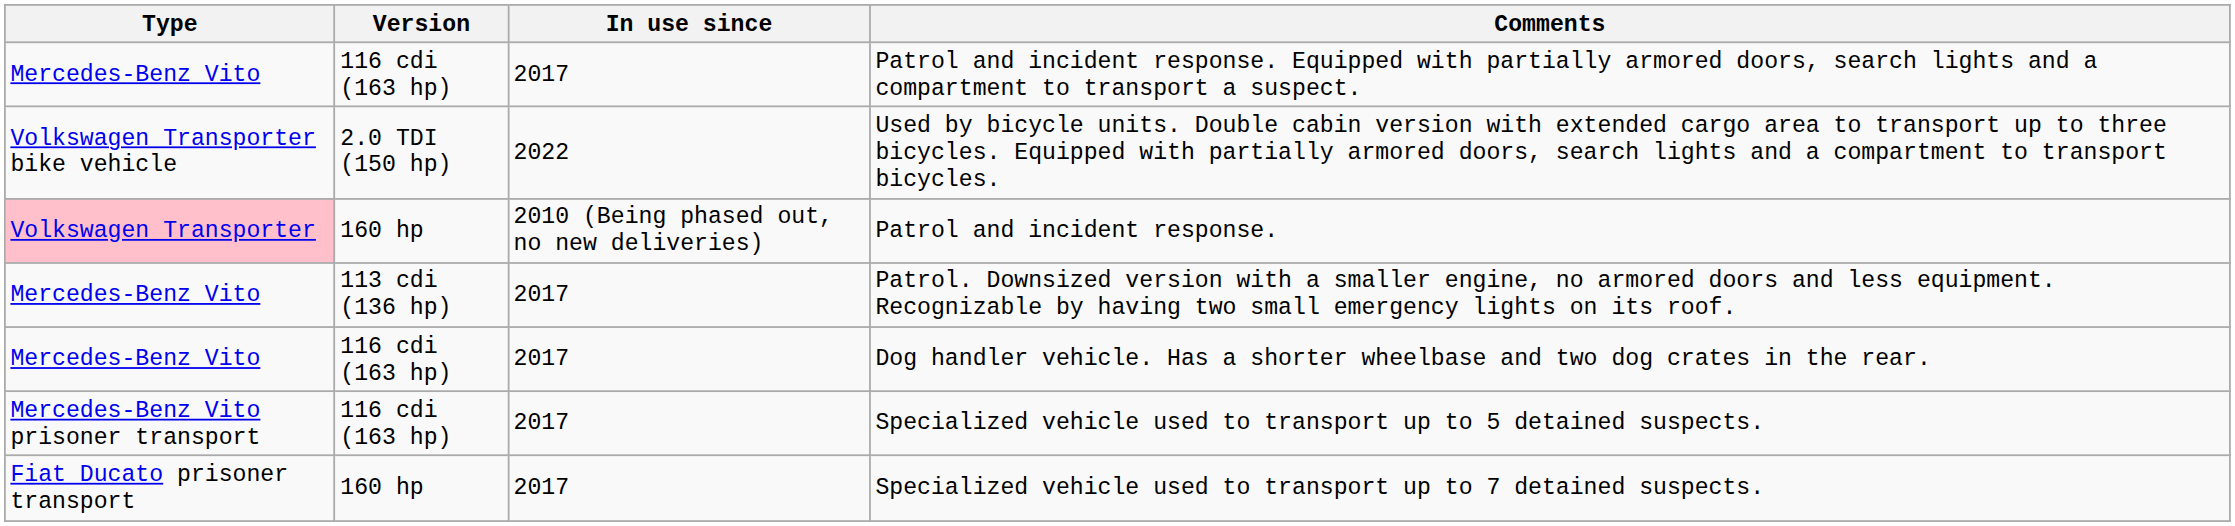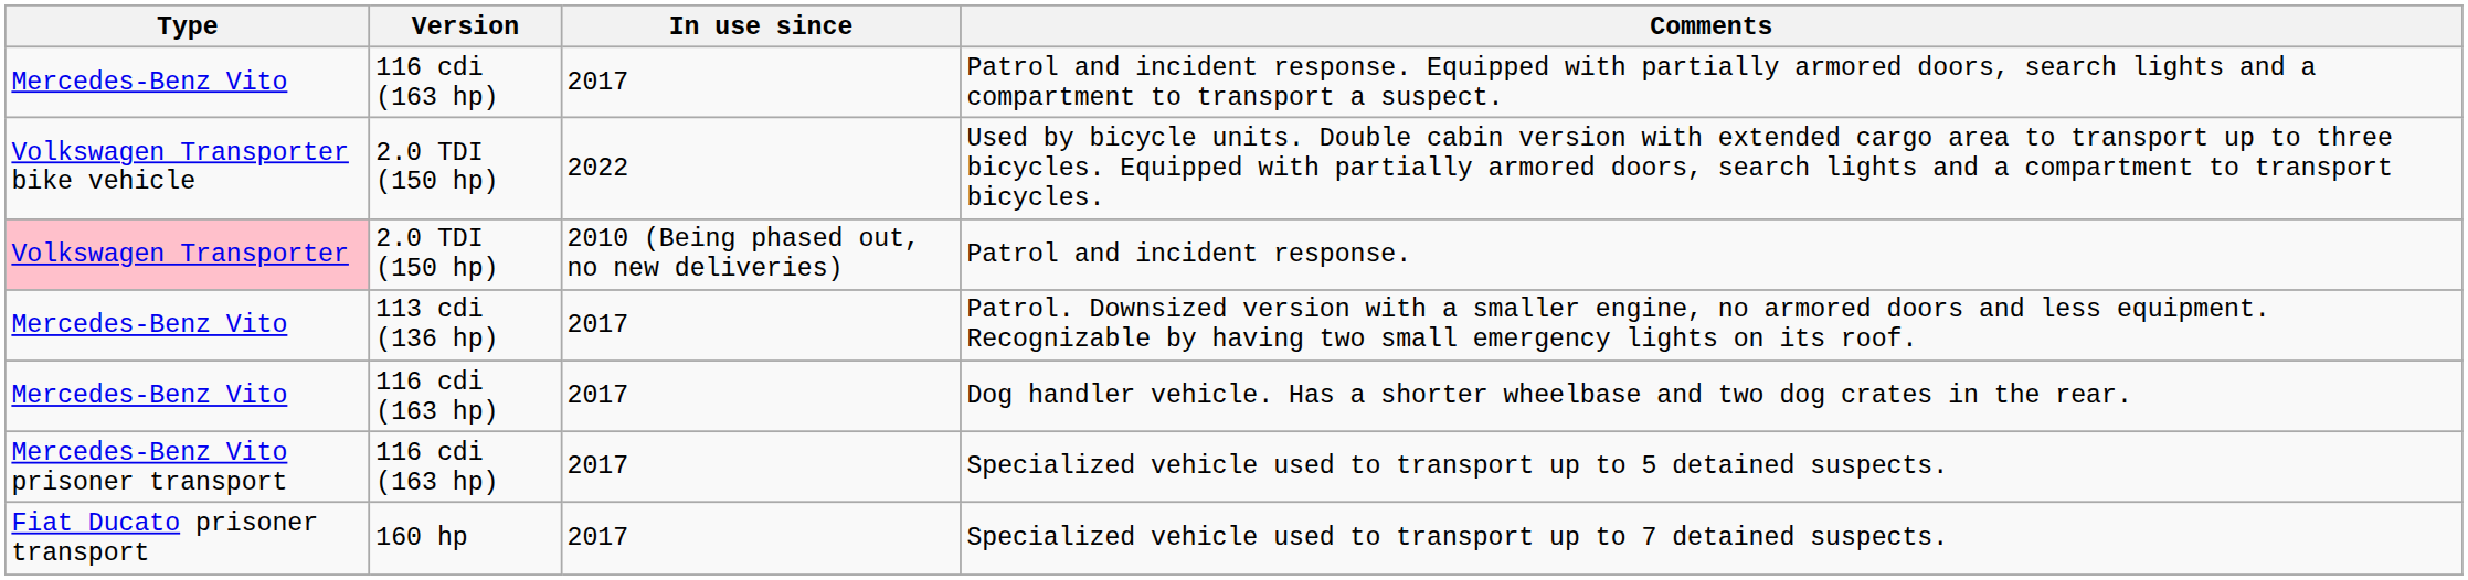Patrol and incident response. | Version: 160 hp -> 2.0 TDI (150 hp)
